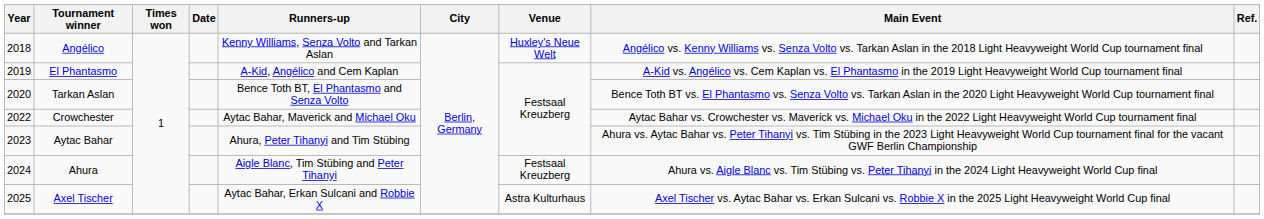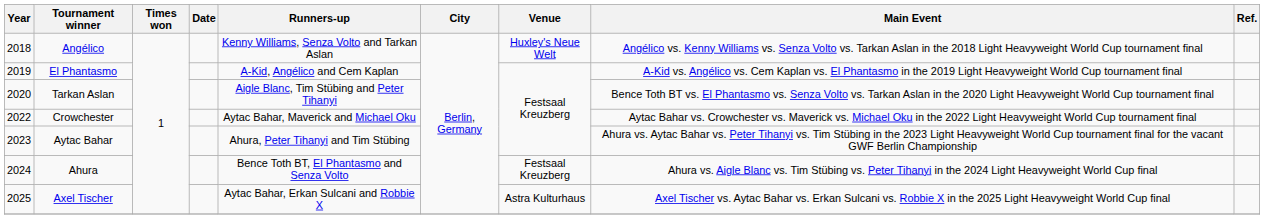Tarkan Aslan | Runners-up: Bence Toth BT, El Phantasmo and Senza Volto -> Aigle Blanc, Tim Stübing and Peter Tihanyi
Ahura | Runners-up: Aigle Blanc, Tim Stübing and Peter Tihanyi -> Bence Toth BT, El Phantasmo and Senza Volto
